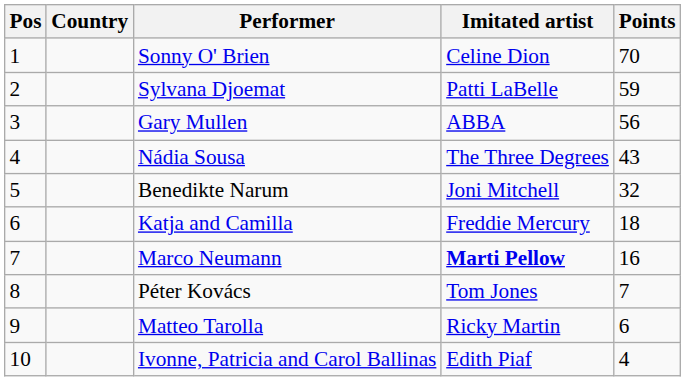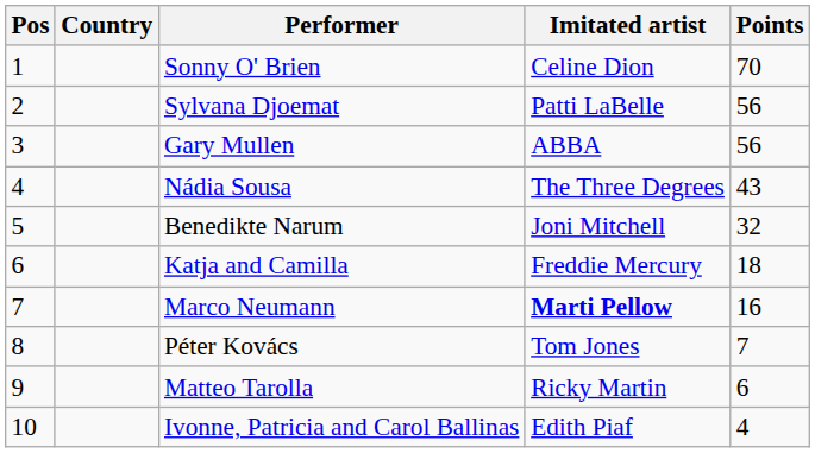Sylvana Djoemat | Points: 59 -> 56
